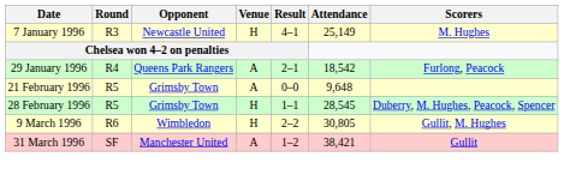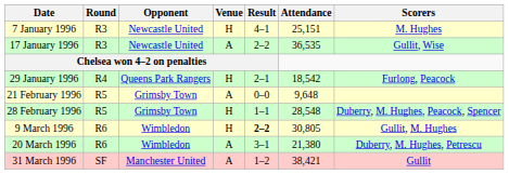7 January 1996 | Attendance: 25,149 -> 25,151
+ row: 17 January 1996 | R3 | Newcastle United | A | 2–2 | 36,535 | Gullit, Wise
29 January 1996 | Venue: A -> H
28 February 1996 | Attendance: 28,545 -> 28,548
9 March 1996 | Result: normal -> bold
+ row: 20 March 1996 | R6 | Wimbledon | A | 3–1 | 21,380 | Duberry, M. Hughes, Petrescu
